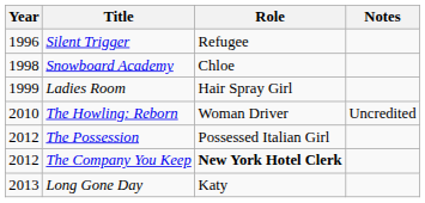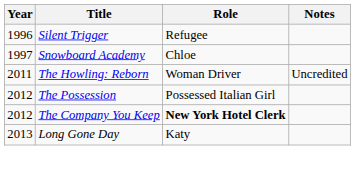Snowboard Academy | Year: 1998 -> 1997
- row: 1999 | Ladies Room | Hair Spray Girl
The Howling: Reborn | Year: 2010 -> 2011
